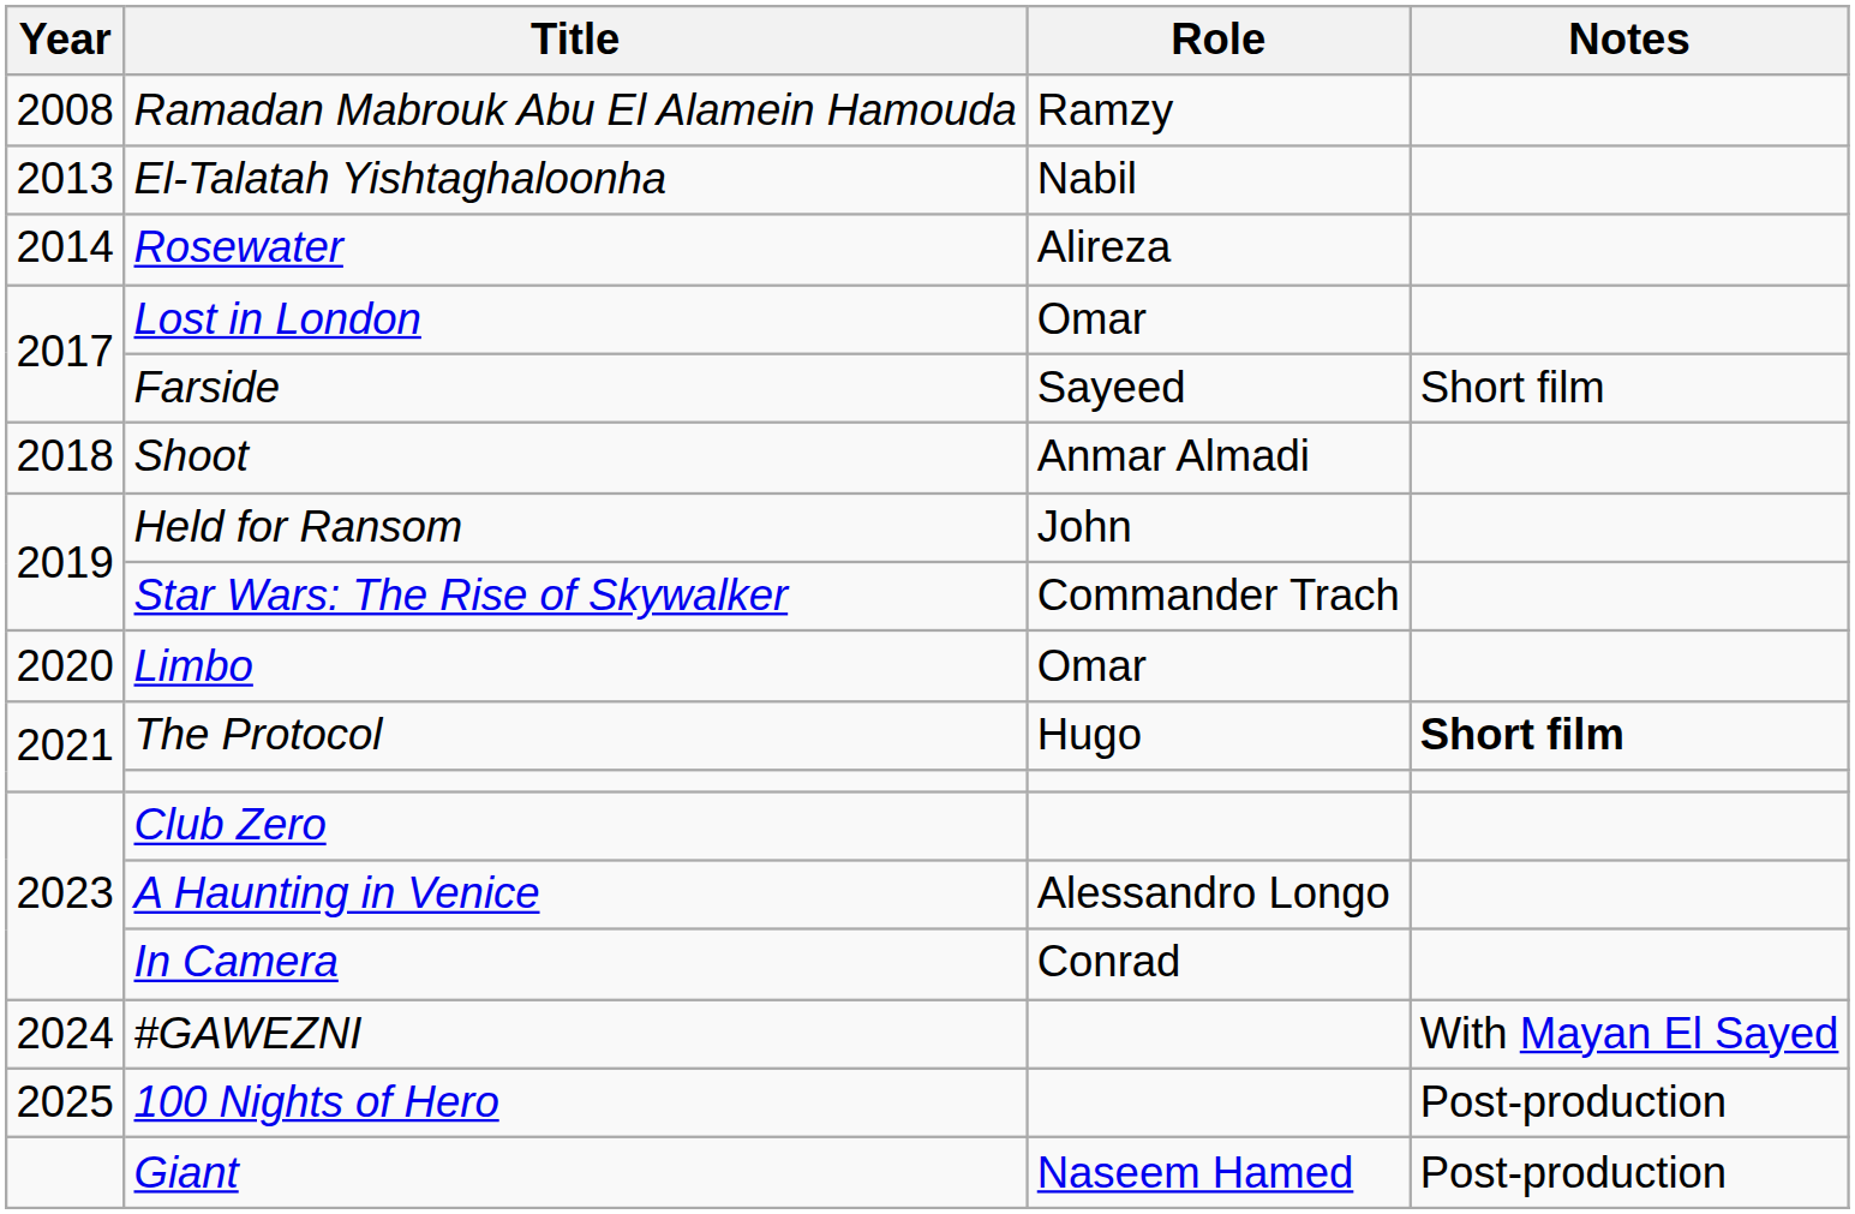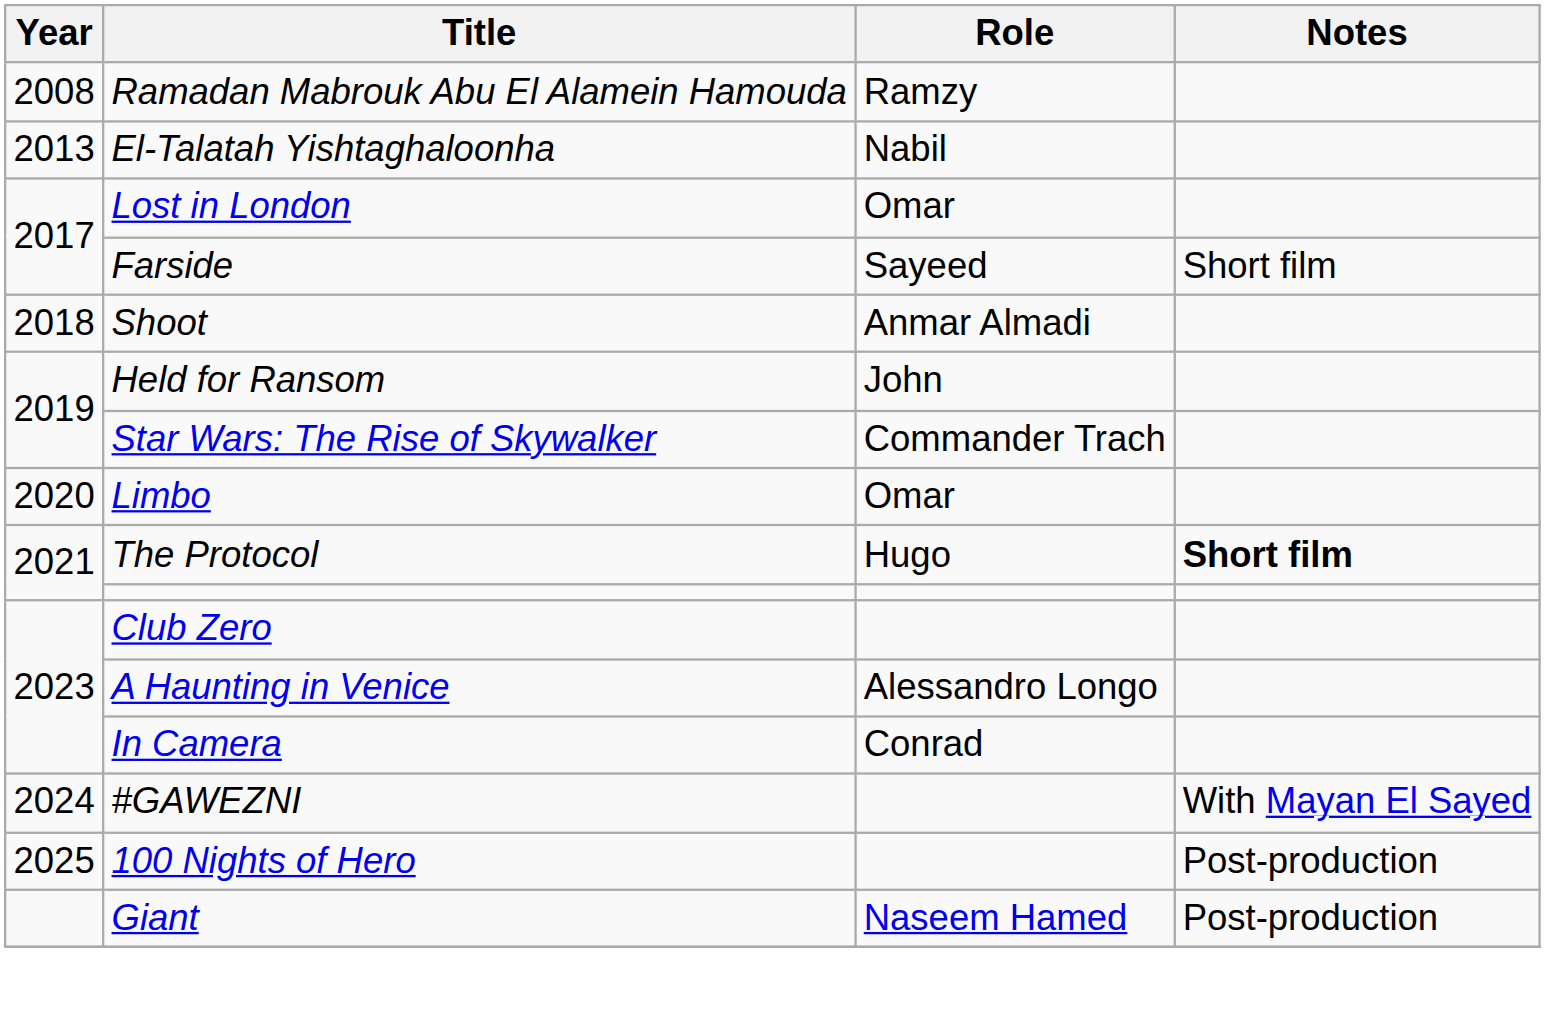- row: 2014 | Rosewater | Alireza
